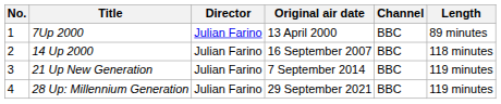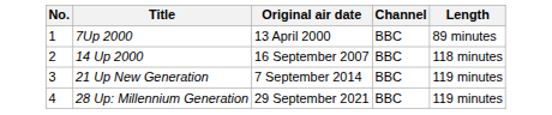- column: Director | Julian Farino | Julian Farino | Julian Farino | Julian Farino
